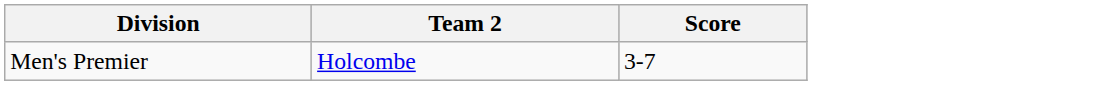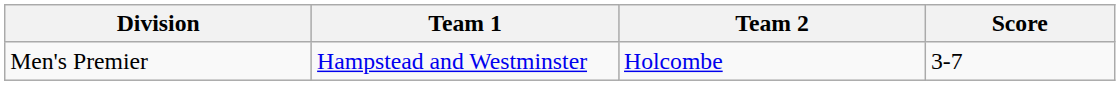+ column: Team 1 | Hampstead and Westminster
